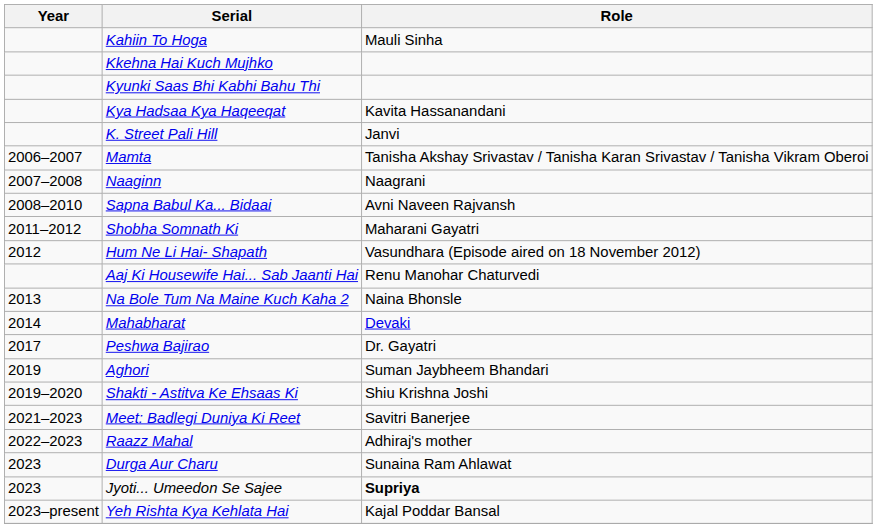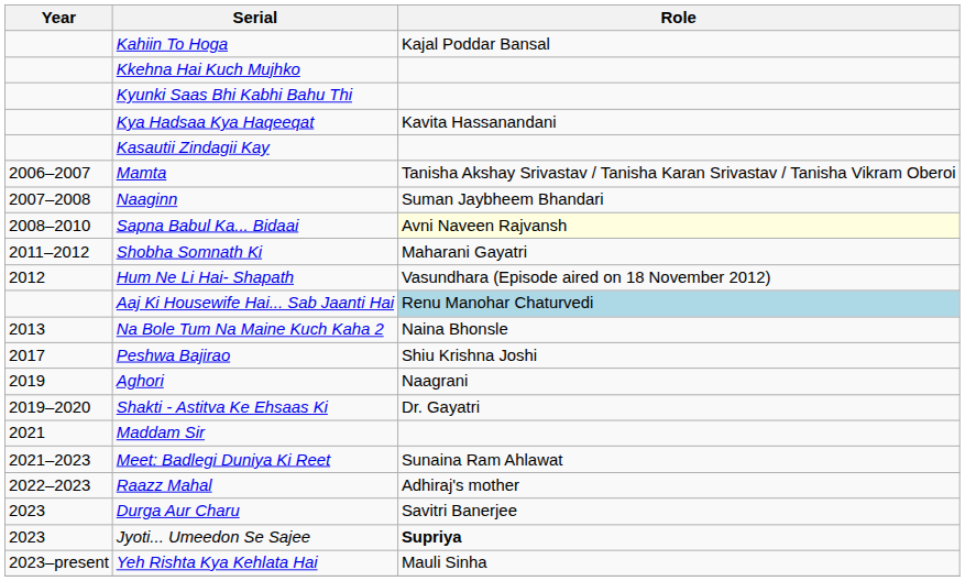Kahiin To Hoga | Role: Mauli Sinha -> Kajal Poddar Bansal
+ row: Kasautii Zindagii Kay
- row: K. Street Pali Hill | Janvi
Naaginn | Role: Naagrani -> Suman Jaybheem Bhandari
Sapna Babul Ka... Bidaai | Role: no background -> lightyellow background
Aaj Ki Housewife Hai... Sab Jaanti Hai | Role: no background -> lightblue background
- row: 2014 | Mahabharat | Devaki
Peshwa Bajirao | Role: Dr. Gayatri -> Shiu Krishna Joshi
Aghori | Role: Suman Jaybheem Bhandari -> Naagrani
Shakti - Astitva Ke Ehsaas Ki | Role: Shiu Krishna Joshi -> Dr. Gayatri
+ row: 2021 | Maddam Sir
Meet: Badlegi Duniya Ki Reet | Role: Savitri Banerjee -> Sunaina Ram Ahlawat
Durga Aur Charu | Role: Sunaina Ram Ahlawat -> Savitri Banerjee
Yeh Rishta Kya Kehlata Hai | Role: Kajal Poddar Bansal -> Mauli Sinha
